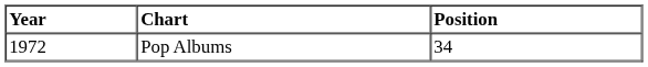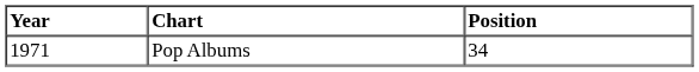Pop Albums | Year: 1972 -> 1971
